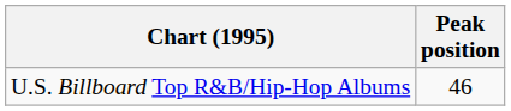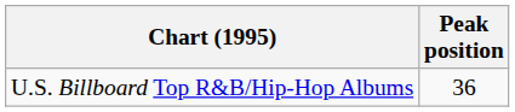U.S. Billboard Top R&B/Hip-Hop Albums | Peak position: 46 -> 36
